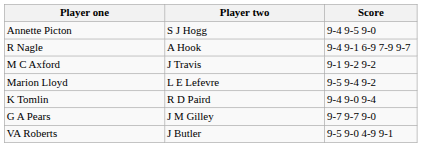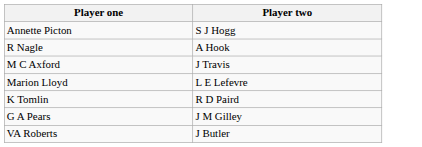- column: Score | 9-4 9-5 9-0 | 9-4 9-1 6-9 7-9 9-7 | 9-1 9-2 9-2 | 9-5 9-4 9-2 | 9-4 9-0 9-4 | 9-7 9-7 9-0 | 9-5 9-0 4-9 9-1
